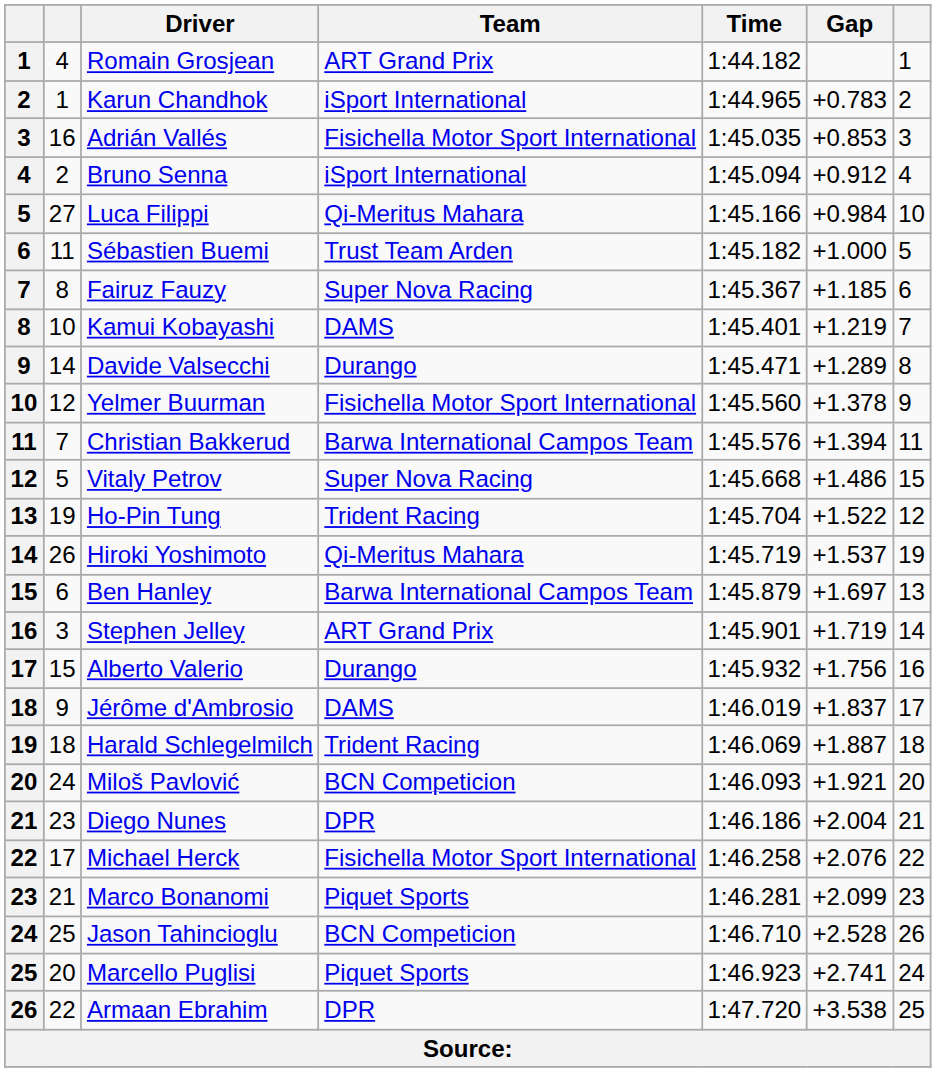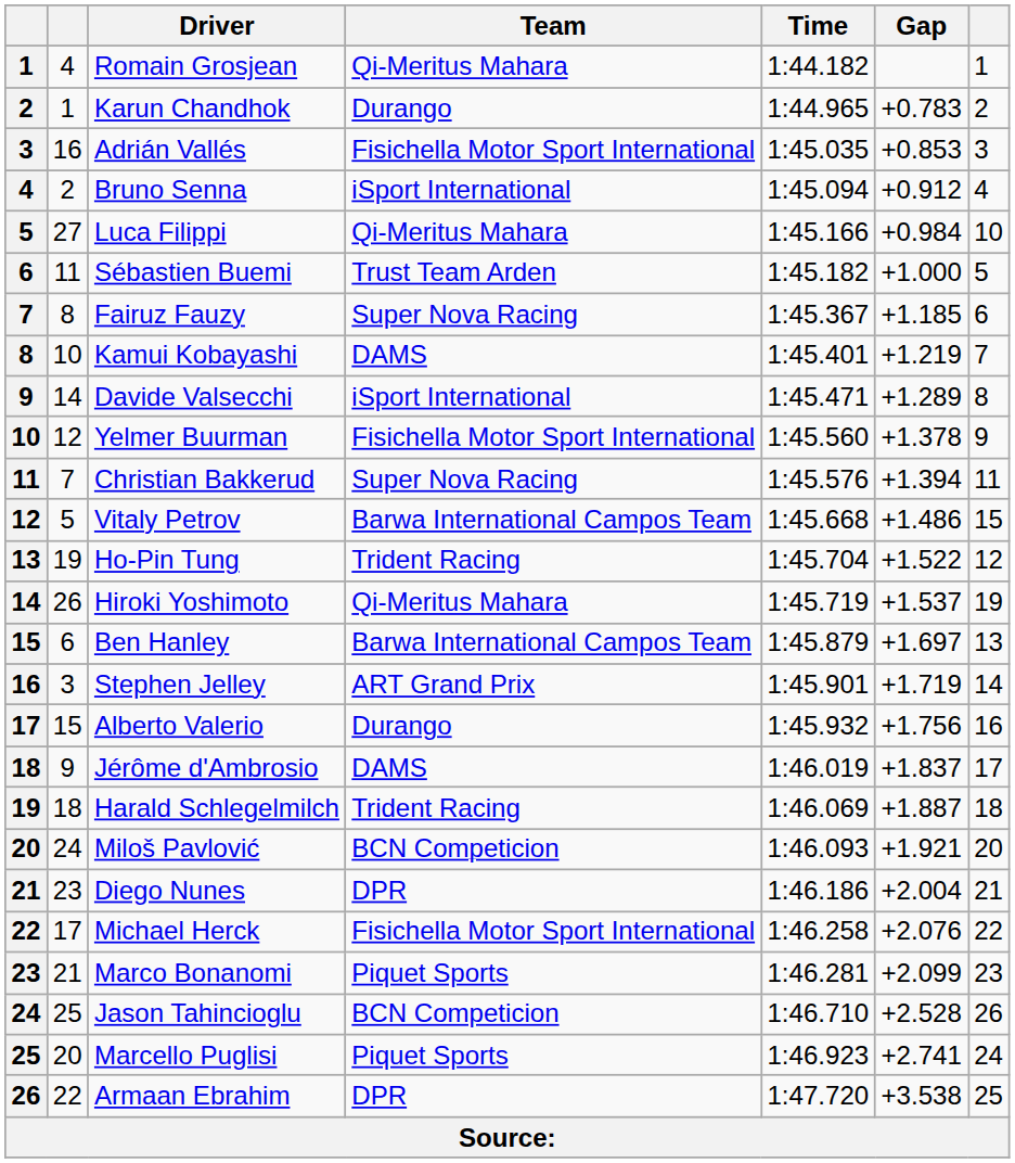Romain Grosjean | Team: ART Grand Prix -> Qi-Meritus Mahara
Karun Chandhok | Team: iSport International -> Durango
Davide Valsecchi | Team: Durango -> iSport International
Christian Bakkerud | Team: Barwa International Campos Team -> Super Nova Racing
Vitaly Petrov | Team: Super Nova Racing -> Barwa International Campos Team
